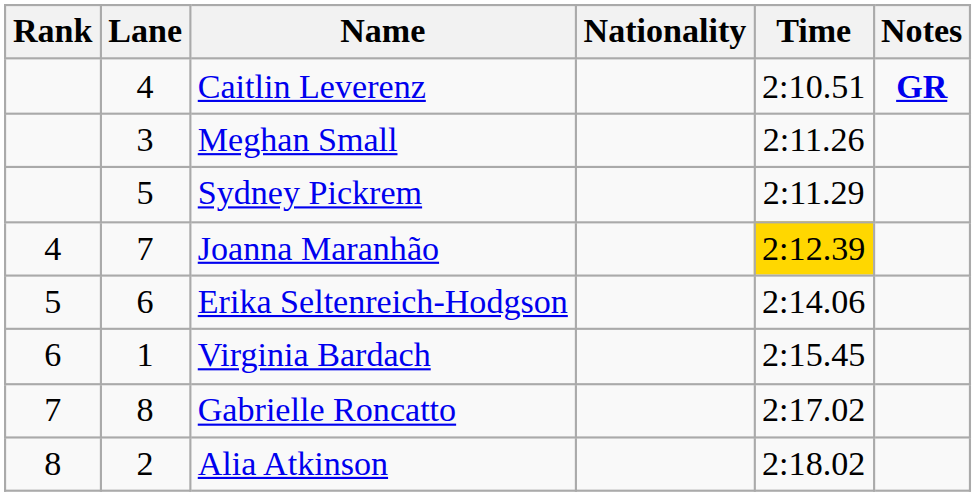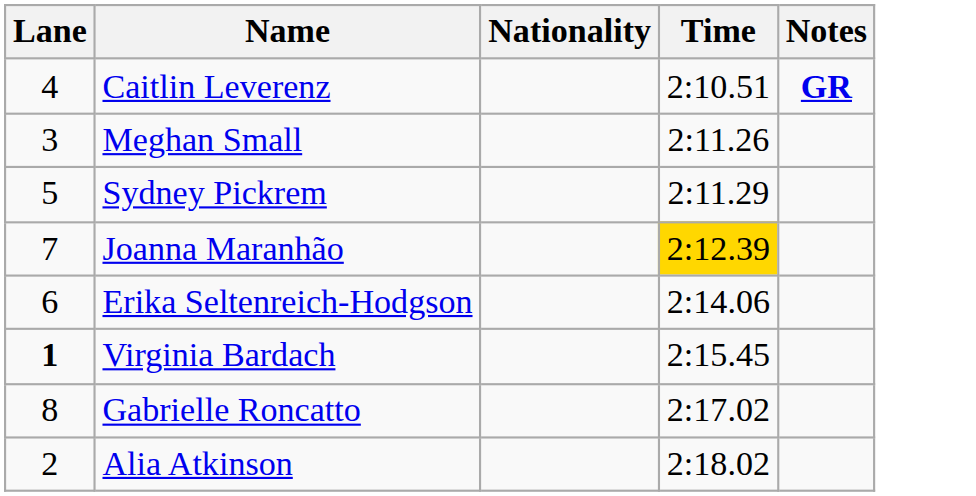- column: Rank | 4 | 5 | 6 | 7 | 8
Virginia Bardach | Lane: normal -> bold
